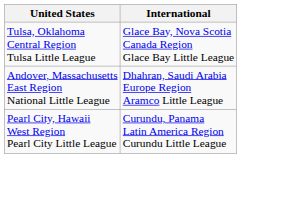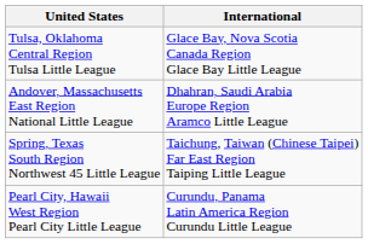+ row: Spring, Texas South Region Northwest 45 Little League | Taichung, Taiwan (Chinese Taipei) Far East Region Taiping Little League
